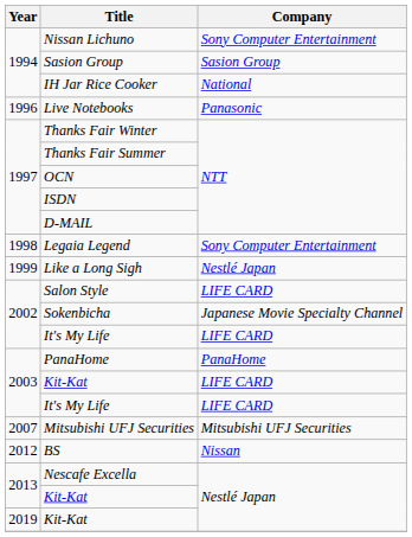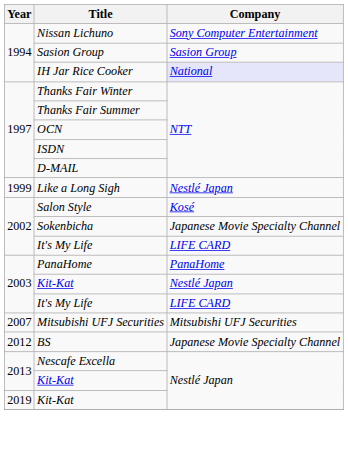IH Jar Rice Cooker | Company: no background -> lavender background
- row: 1996 | Live Notebooks | Panasonic
- row: 1998 | Legaia Legend | Sony Computer Entertainment
Salon Style | Company: LIFE CARD -> Kosé
2003 / Kit-Kat | Company: LIFE CARD -> Nestlé Japan
BS | Company: Nissan -> Japanese Movie Specialty Channel
